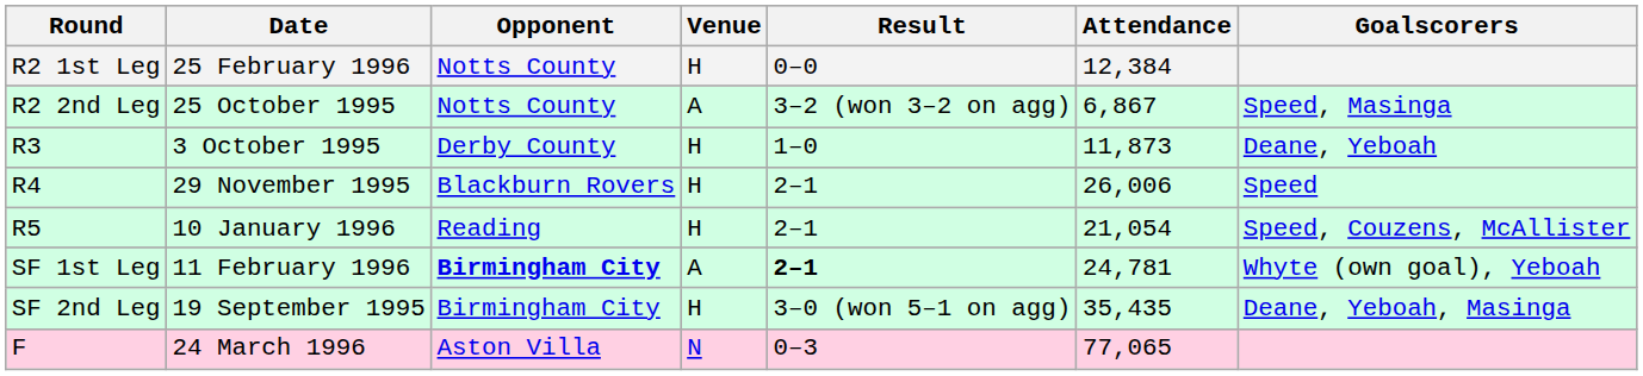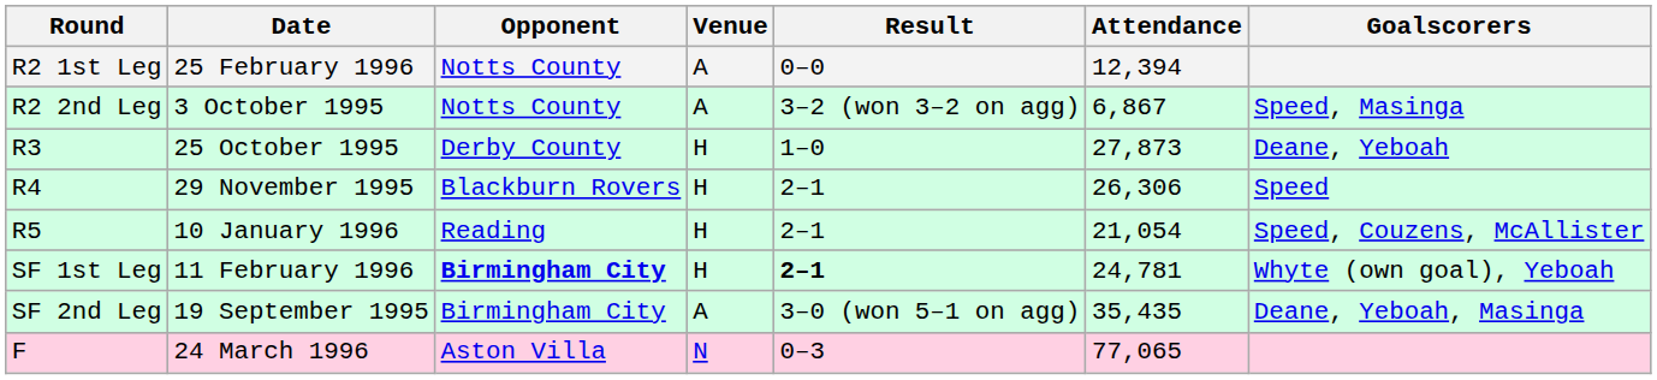R2 1st Leg | Venue: H -> A
R2 1st Leg | Attendance: 12,384 -> 12,394
R2 2nd Leg | Date: 25 October 1995 -> 3 October 1995
R3 | Date: 3 October 1995 -> 25 October 1995
R3 | Attendance: 11,873 -> 27,873
R4 | Attendance: 26,006 -> 26,306
SF 1st Leg | Venue: A -> H
SF 2nd Leg | Venue: H -> A
